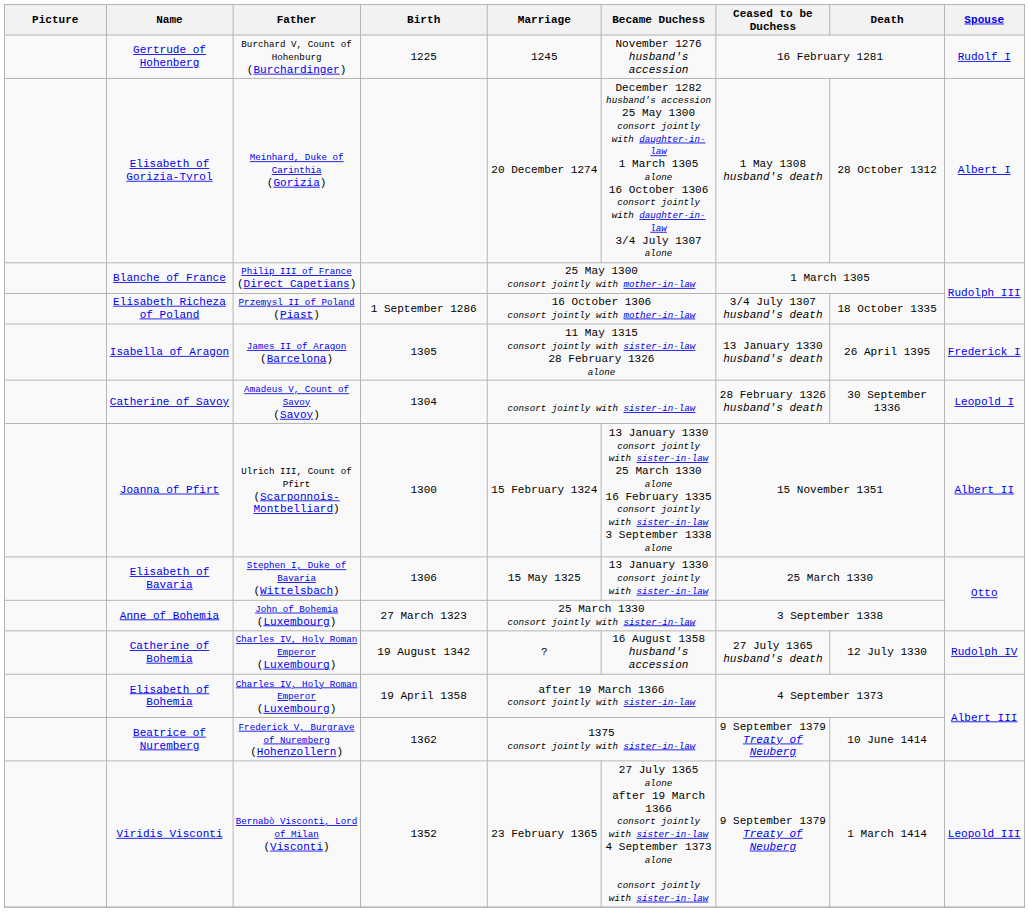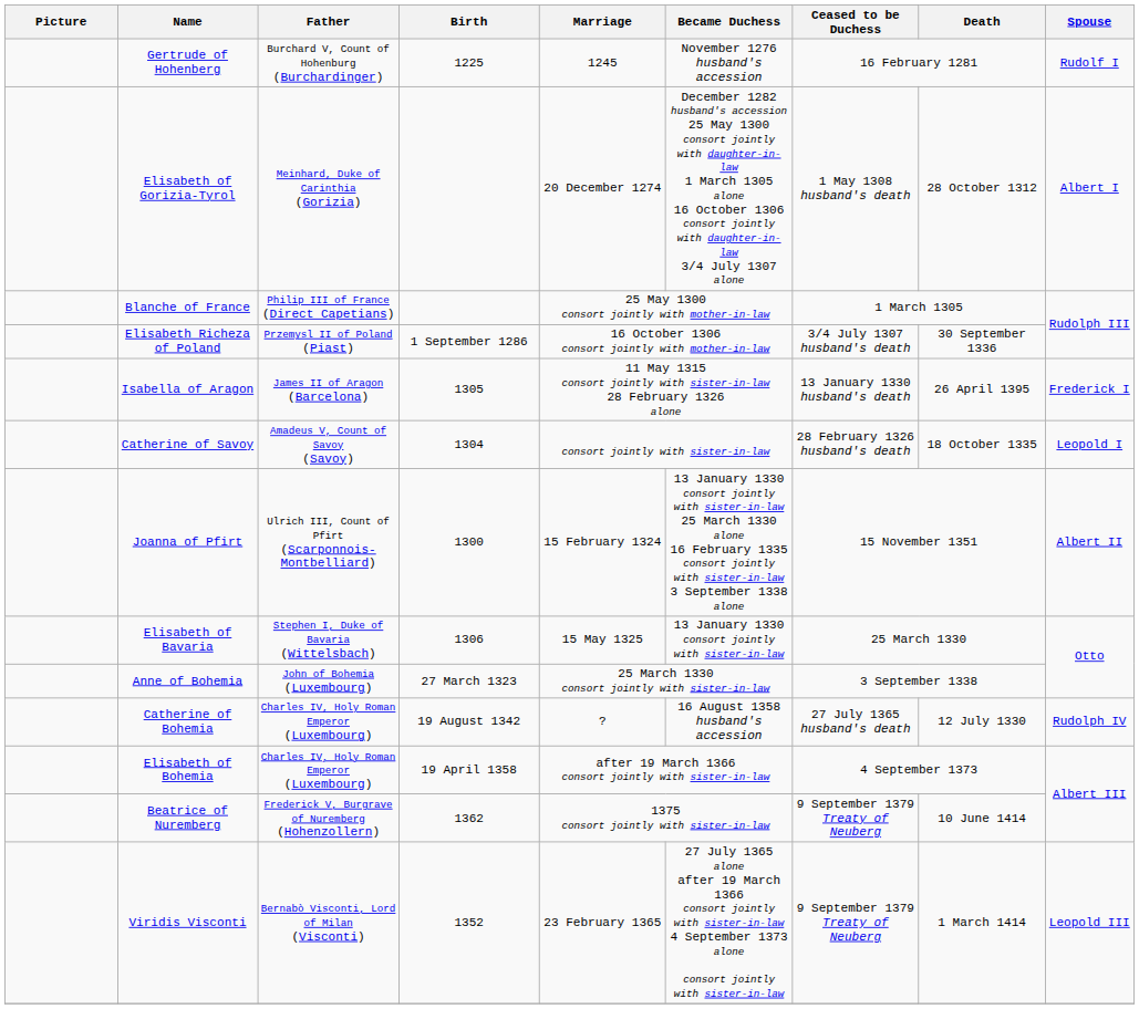Elisabeth Richeza of Poland | Death: 18 October 1335 -> 30 September 1336
Catherine of Savoy | Death: 30 September 1336 -> 18 October 1335
